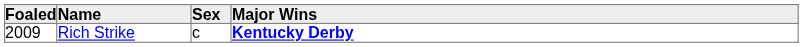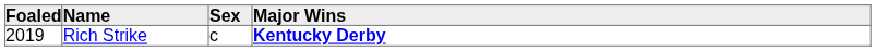Rich Strike | Foaled: 2009 -> 2019
